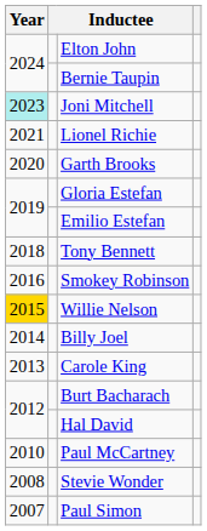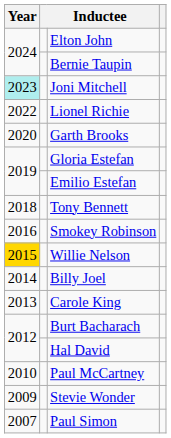Lionel Richie | Year: 2021 -> 2022
Stevie Wonder | Year: 2008 -> 2009
